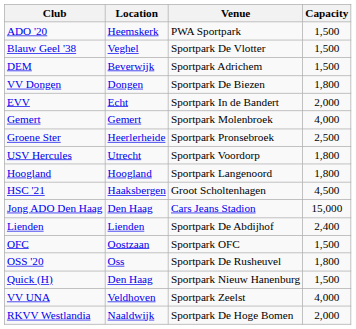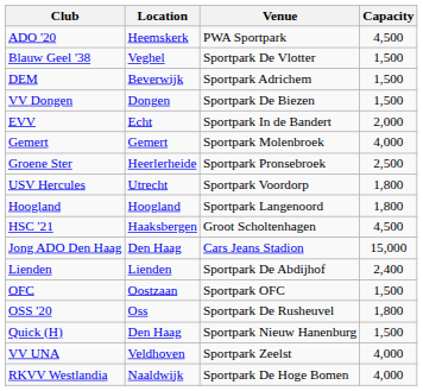ADO '20 | Capacity: 1,500 -> 4,500
VV Dongen | Capacity: 1,800 -> 1,500
RKVV Westlandia | Capacity: 2,000 -> 4,000
